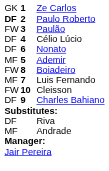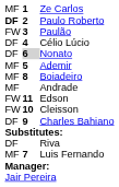Ze Carlos | column 1: GK -> MF
Nonato | column 2: no background -> lightgrey background
Boiadeiro | column 1: FW -> MF
rows swapped: Luis Fernando <-> Andrade
+ row: FW | 11 | Edson
